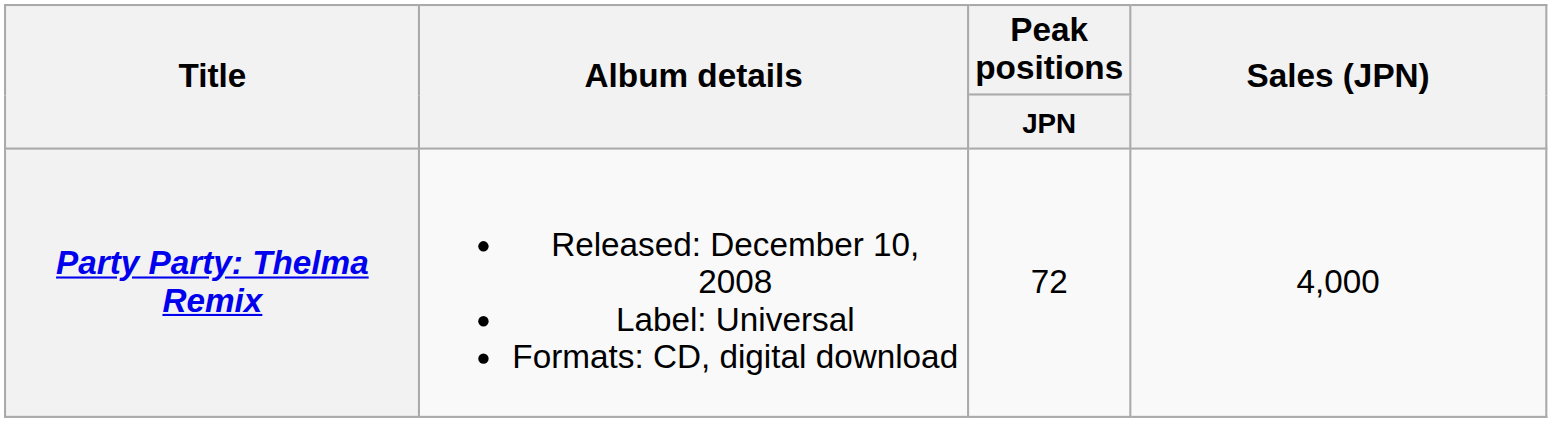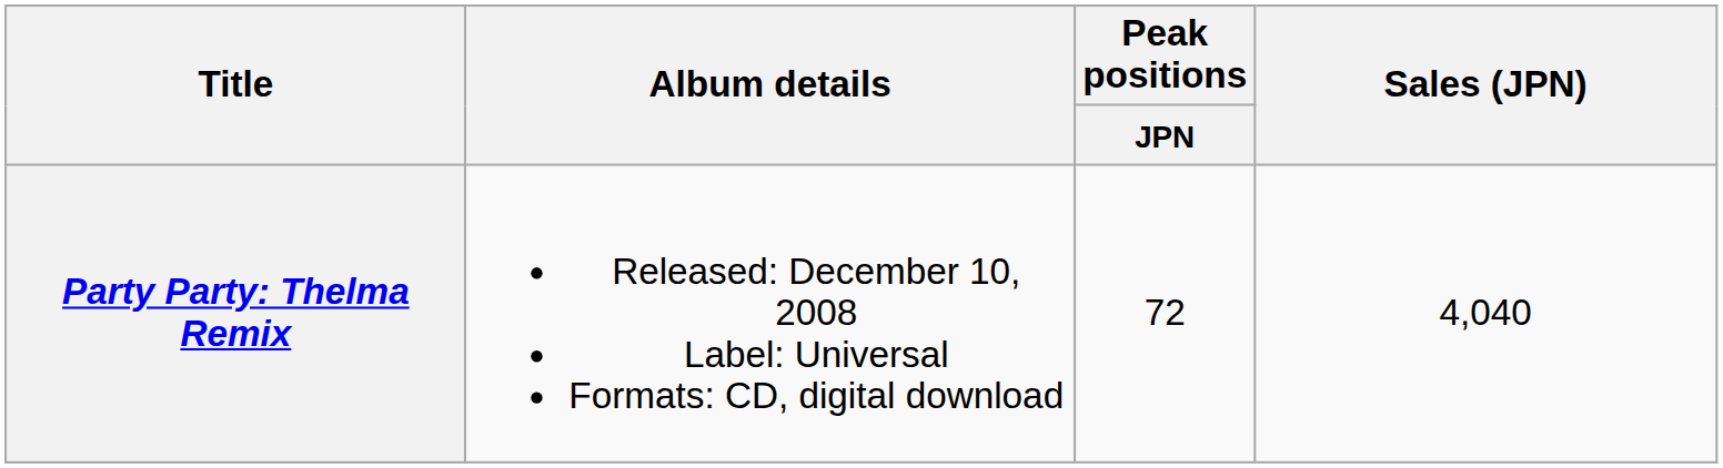Party Party: Thelma Remix | Sales (JPN): 4,000 -> 4,040
